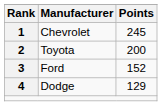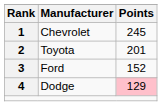Toyota | Points: 200 -> 201
Dodge | Points: no background -> pink background
